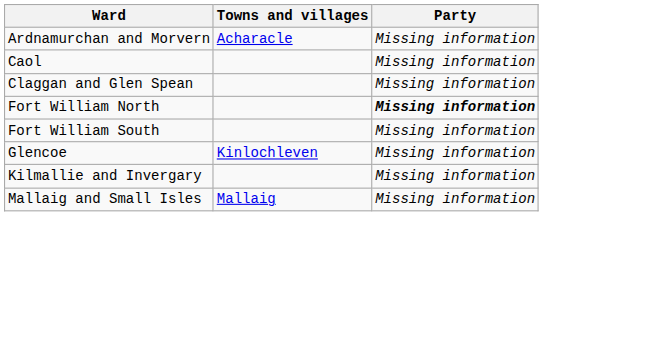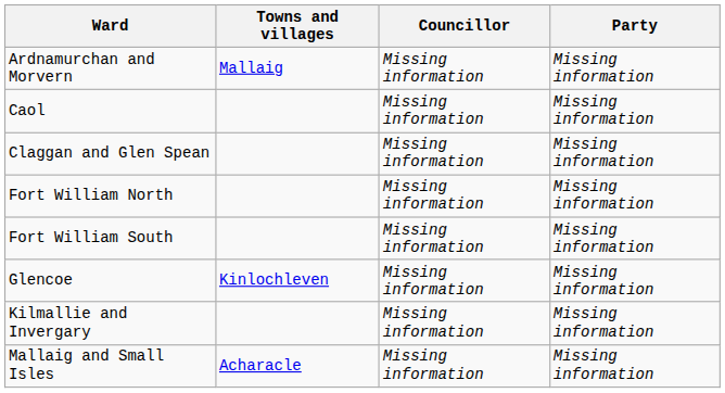+ column: Councillor | Missing information | Missing information | Missing information | Missing information | Missing information | Missing information | Missing information | Missing information
Ardnamurchan and Morvern | Towns and villages: Acharacle -> Mallaig
Fort William North | Party: bold -> normal
Mallaig and Small Isles | Towns and villages: Mallaig -> Acharacle
